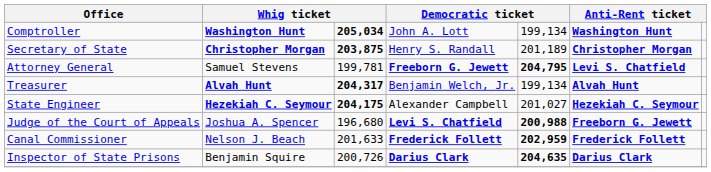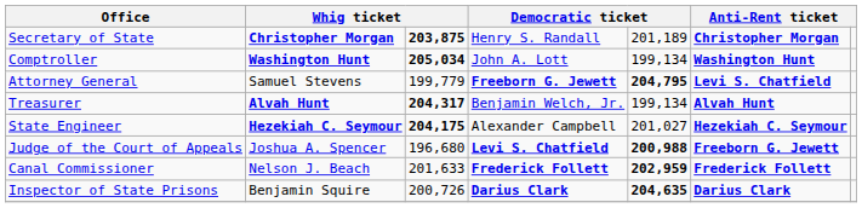rows swapped: Secretary of State <-> Comptroller
Attorney General | column 3: 199,781 -> 199,779
